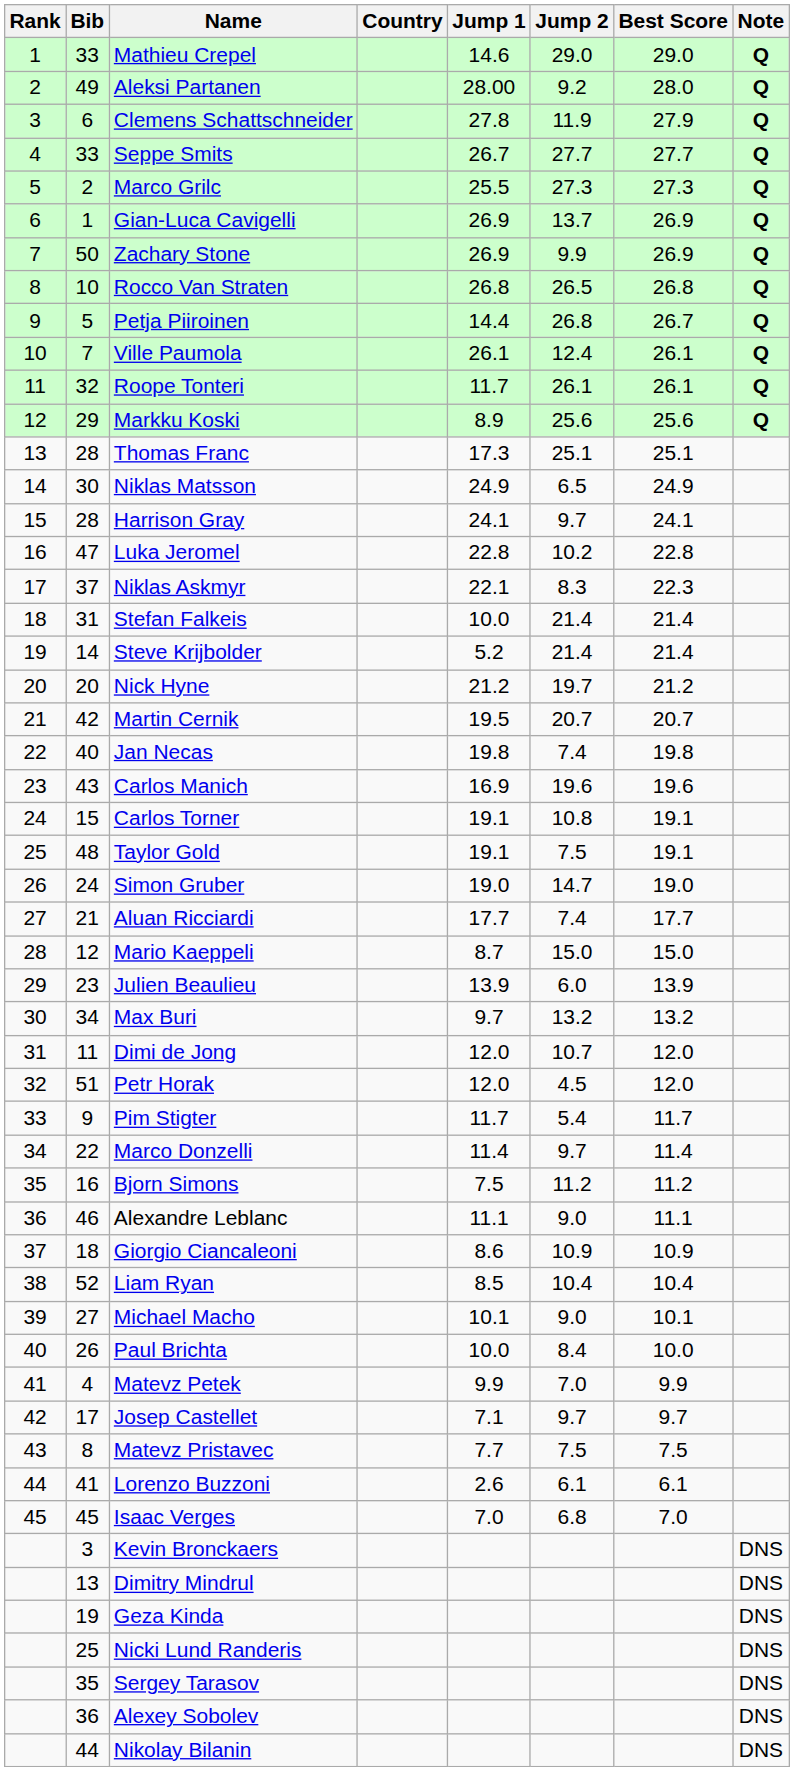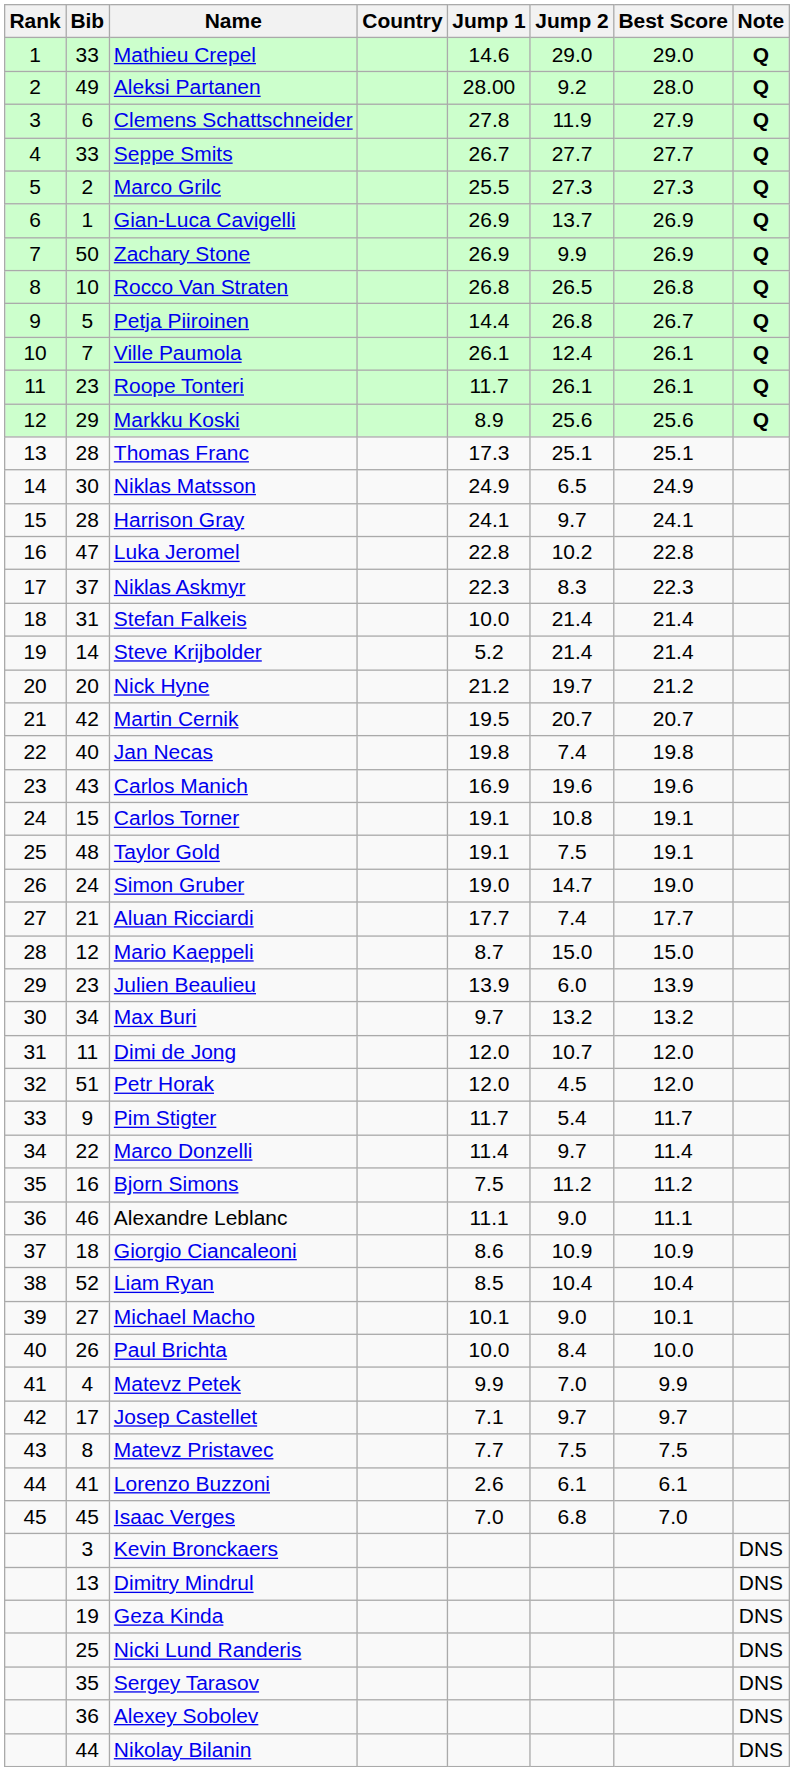Roope Tonteri | Bib: 32 -> 23
Niklas Askmyr | Jump 1: 22.1 -> 22.3
